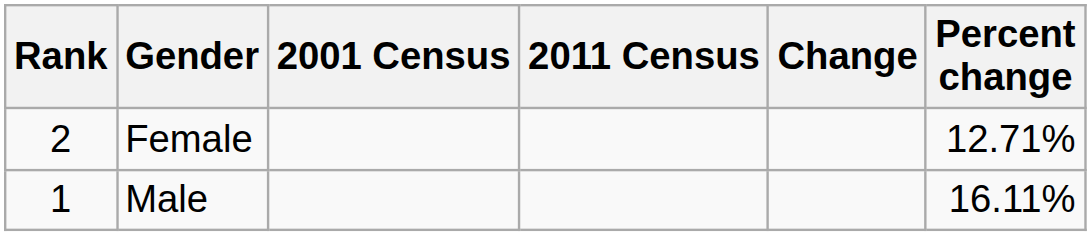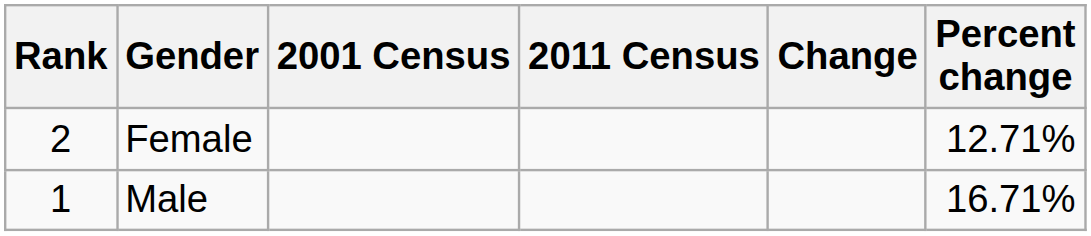Male | Percent change: 16.11% -> 16.71%
